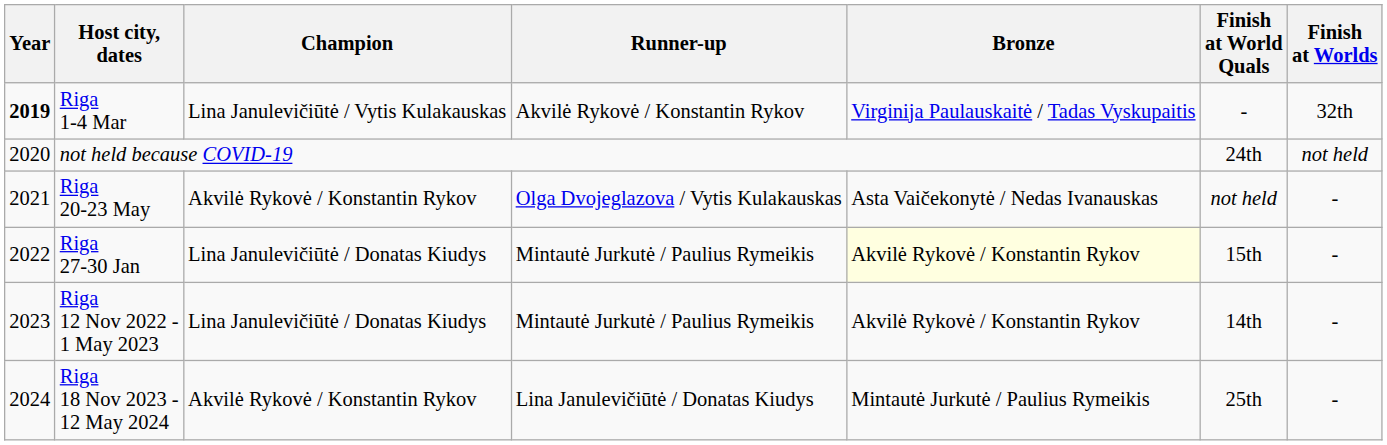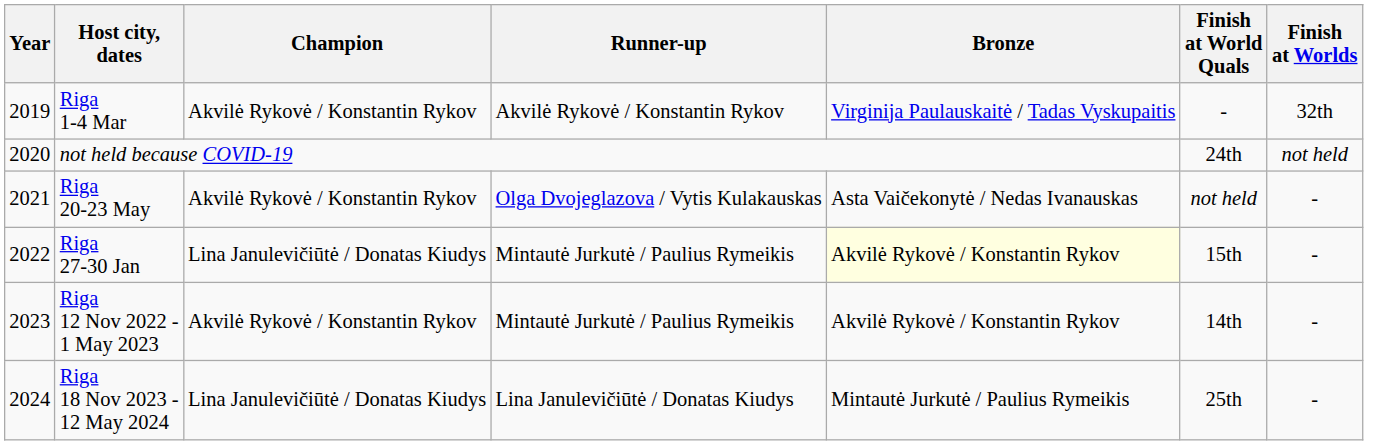Riga 1-4 Mar | Year: bold -> normal
Riga 1-4 Mar | Champion: Lina Janulevičiūtė / Vytis Kulakauskas -> Akvilė Rykovė / Konstantin Rykov
Riga 12 Nov 2022 - 1 May 2023 | Champion: Lina Janulevičiūtė / Donatas Kiudys -> Akvilė Rykovė / Konstantin Rykov
Riga 18 Nov 2023 - 12 May 2024 | Champion: Akvilė Rykovė / Konstantin Rykov -> Lina Janulevičiūtė / Donatas Kiudys
